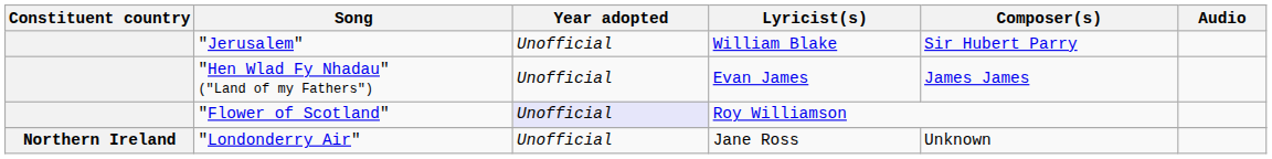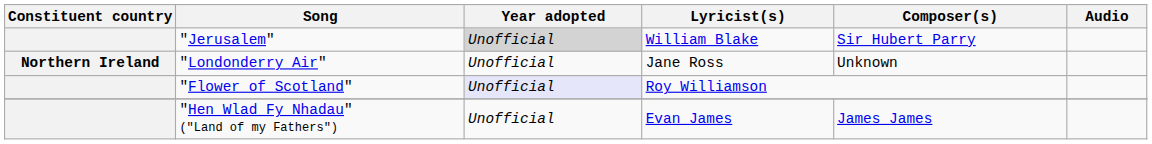"Jerusalem" | Year adopted: no background -> lightgrey background
rows swapped: "Londonderry Air" <-> "Hen Wlad Fy Nhadau" ("Land of my Fathers")
